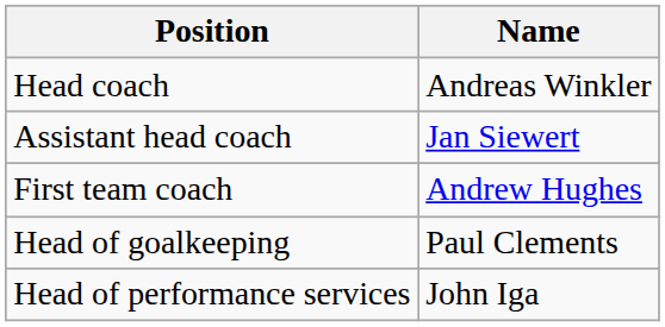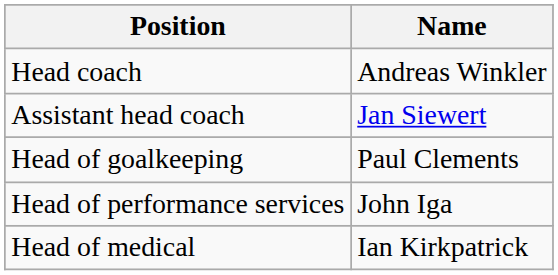- row: First team coach | Andrew Hughes
+ row: Head of medical | Ian Kirkpatrick
